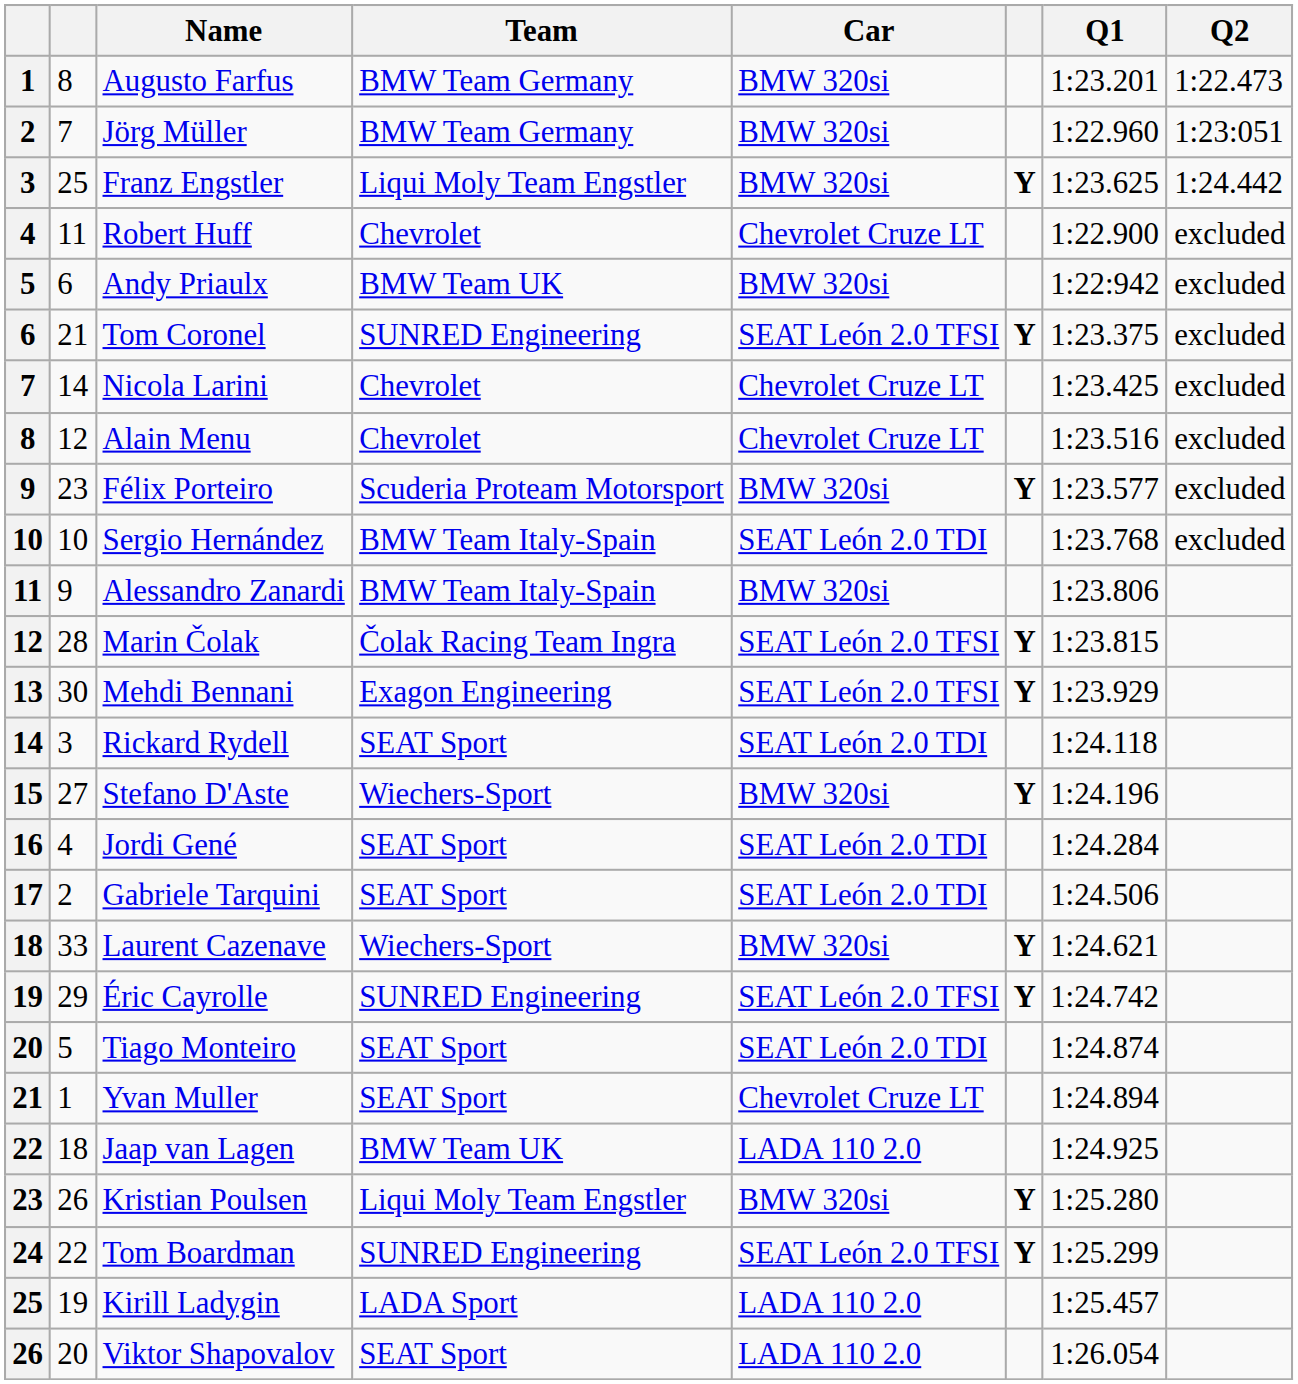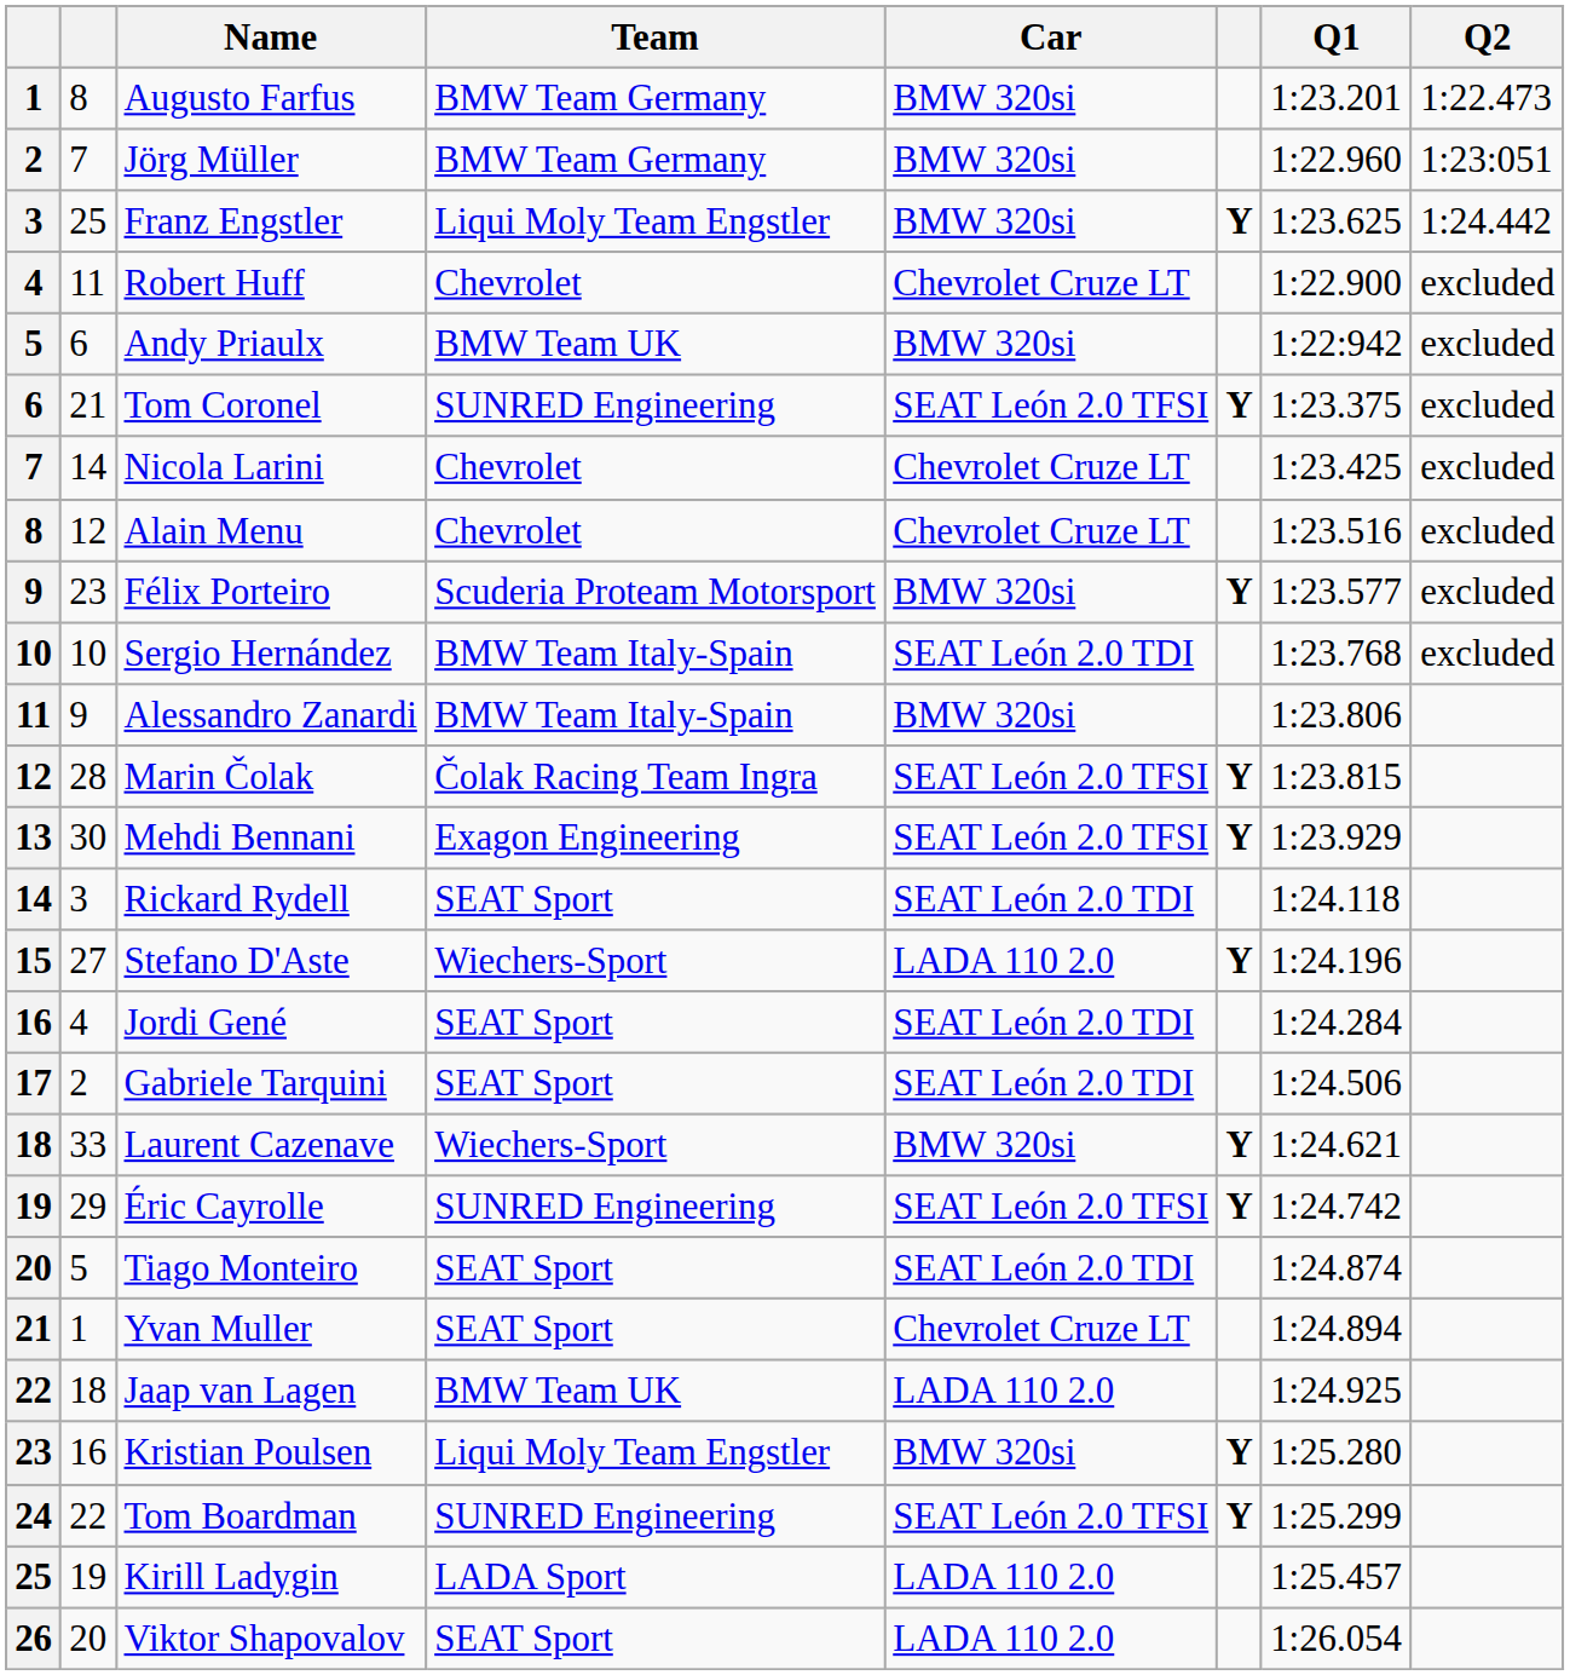Stefano D'Aste | Car: BMW 320si -> LADA 110 2.0
Kristian Poulsen | column 2: 26 -> 16
